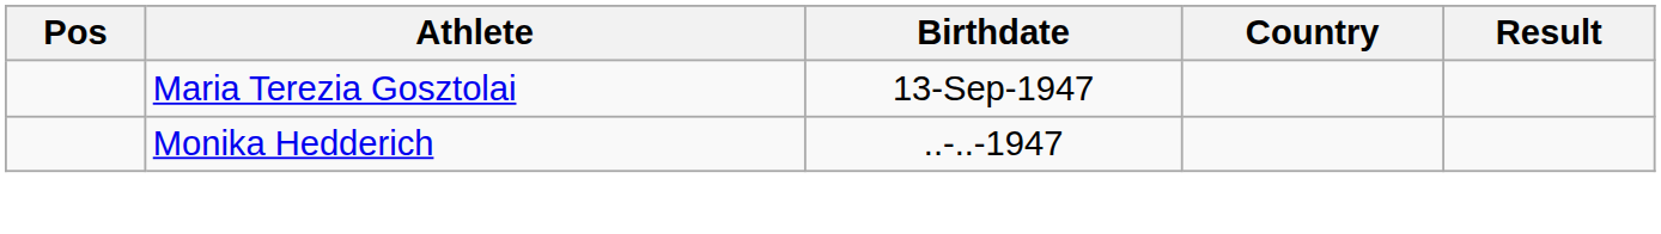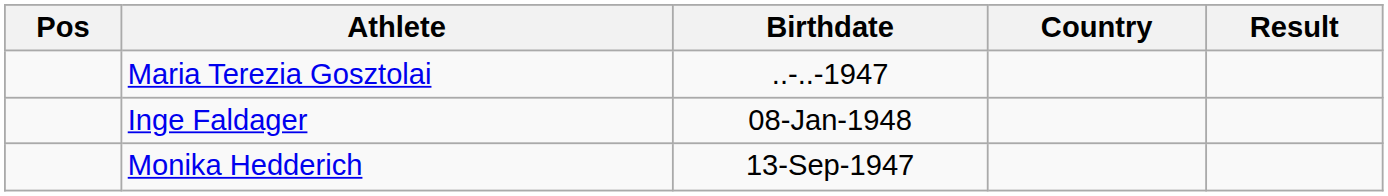Maria Terezia Gosztolai | Birthdate: 13-Sep-1947 -> ..-..-1947
+ row: Inge Faldager | 08-Jan-1948
Monika Hedderich | Birthdate: ..-..-1947 -> 13-Sep-1947
